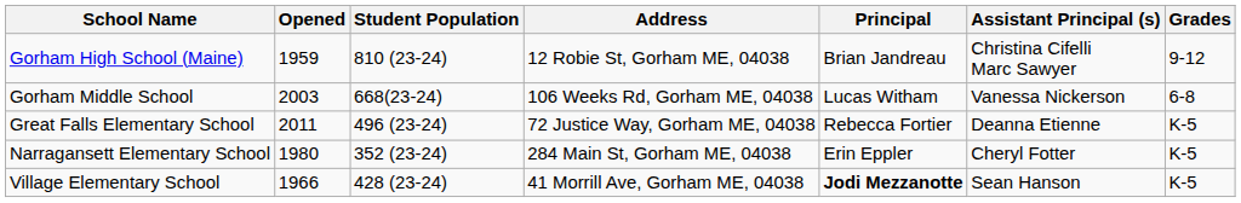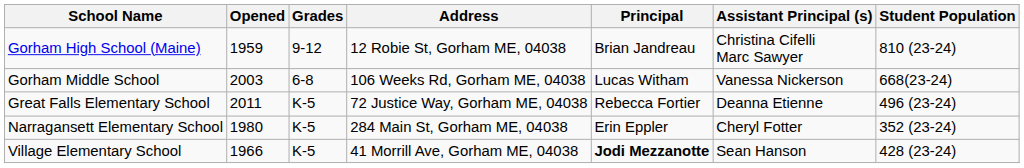columns swapped: Grades <-> Student Population
